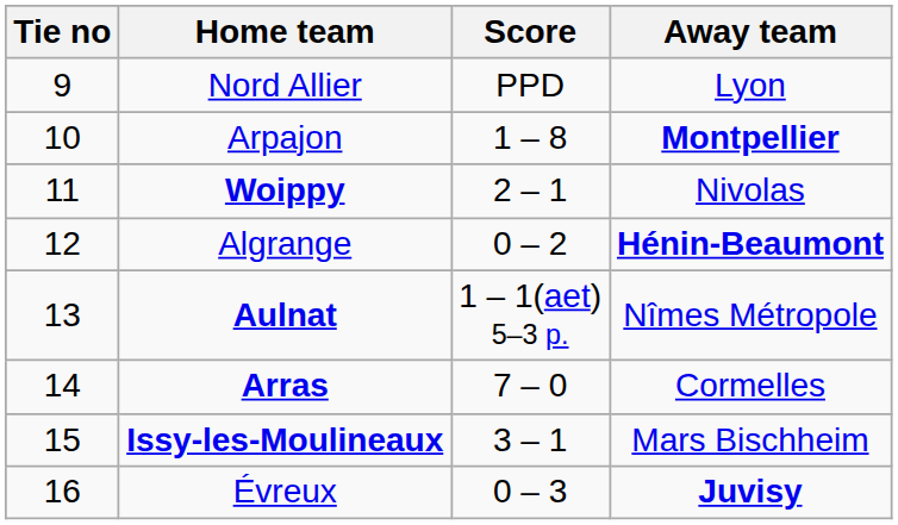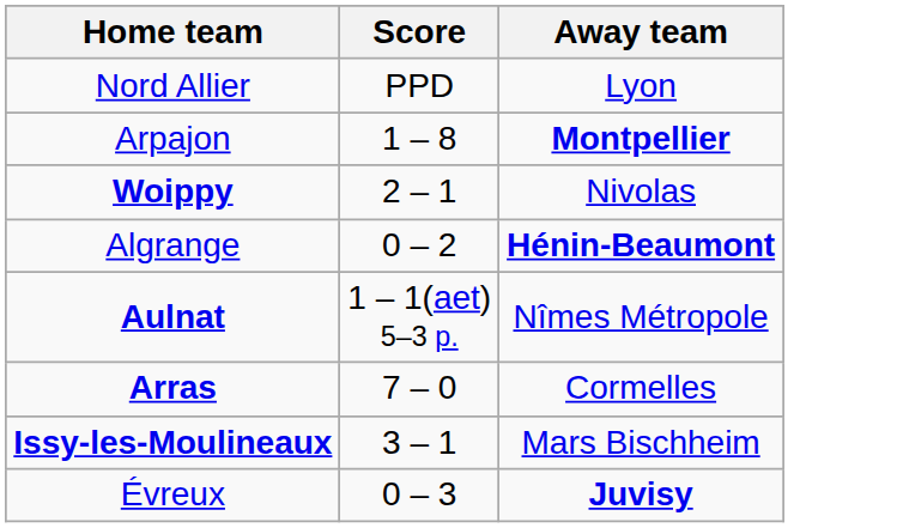- column: Tie no | 9 | 10 | 11 | 12 | 13 | 14 | 15 | 16
